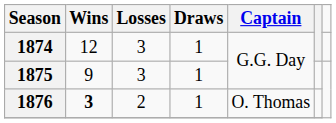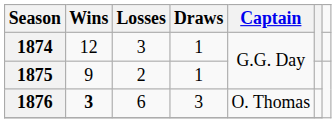1875 | Losses: 3 -> 2
1876 | Losses: 2 -> 6
1876 | Draws: 1 -> 3
